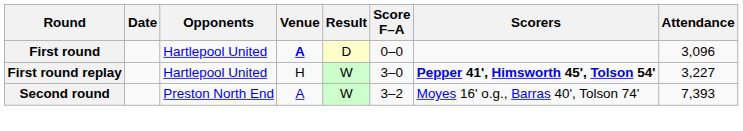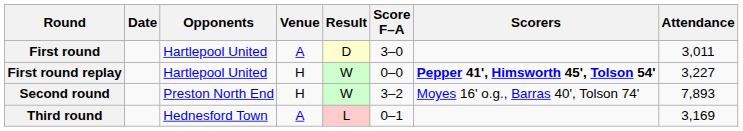First round | Venue: bold -> normal
First round | Score F–A: 0–0 -> 3–0
First round | Attendance: 3,096 -> 3,011
First round replay | Score F–A: 3–0 -> 0–0
Second round | Venue: A -> H
Second round | Attendance: 7,393 -> 7,893
+ row: Third round | Hednesford Town | A | L | 0–1 | 3,169
